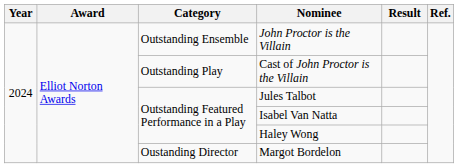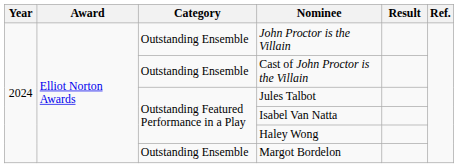Cast of John Proctor is the Villain | Category: Outstanding Play -> Outstanding Ensemble
Margot Bordelon | Category: Oustanding Director -> Outstanding Ensemble
